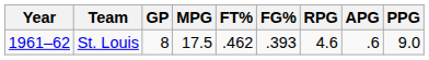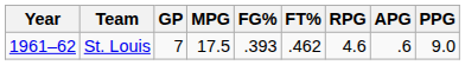columns swapped: FG% <-> FT%
St. Louis | GP: 8 -> 7
